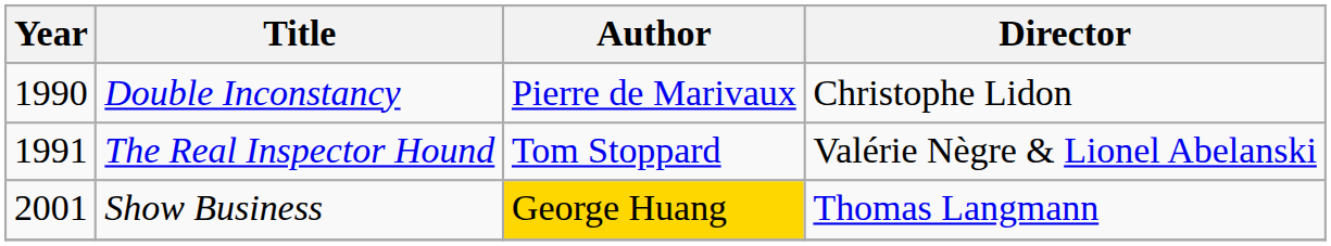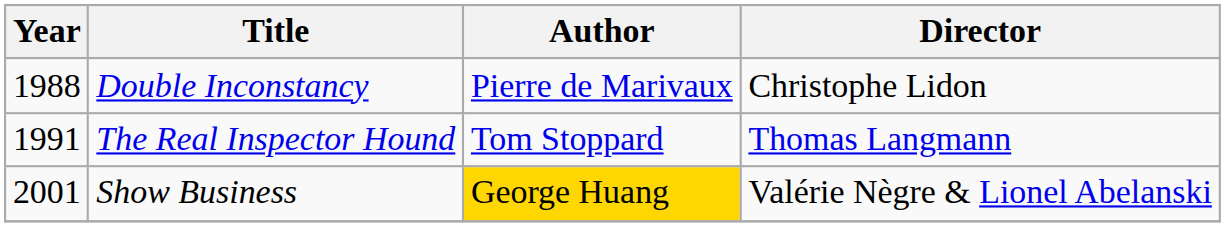Double Inconstancy | Year: 1990 -> 1988
The Real Inspector Hound | Director: Valérie Nègre & Lionel Abelanski -> Thomas Langmann
Show Business | Director: Thomas Langmann -> Valérie Nègre & Lionel Abelanski
